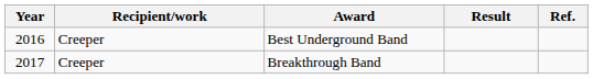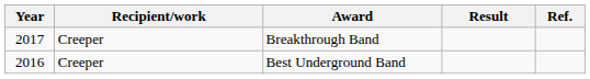rows swapped: Best Underground Band <-> Breakthrough Band
